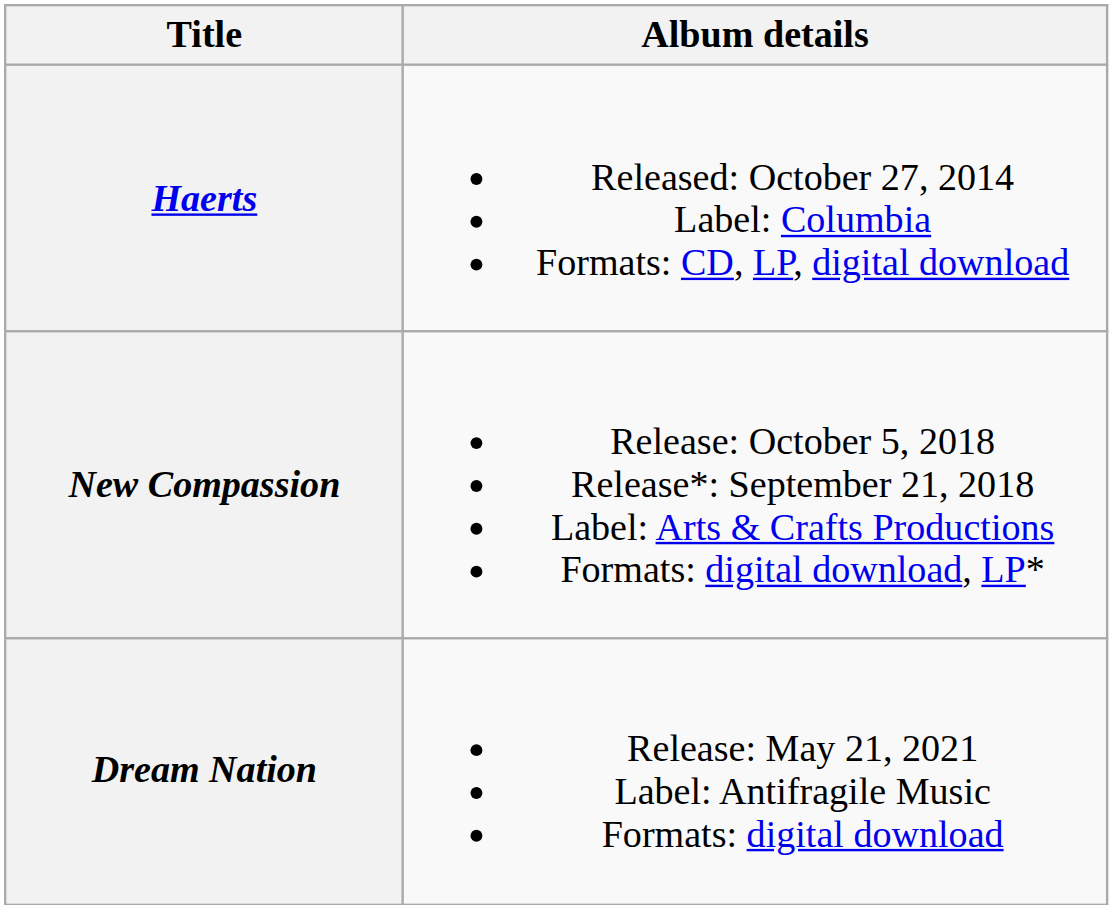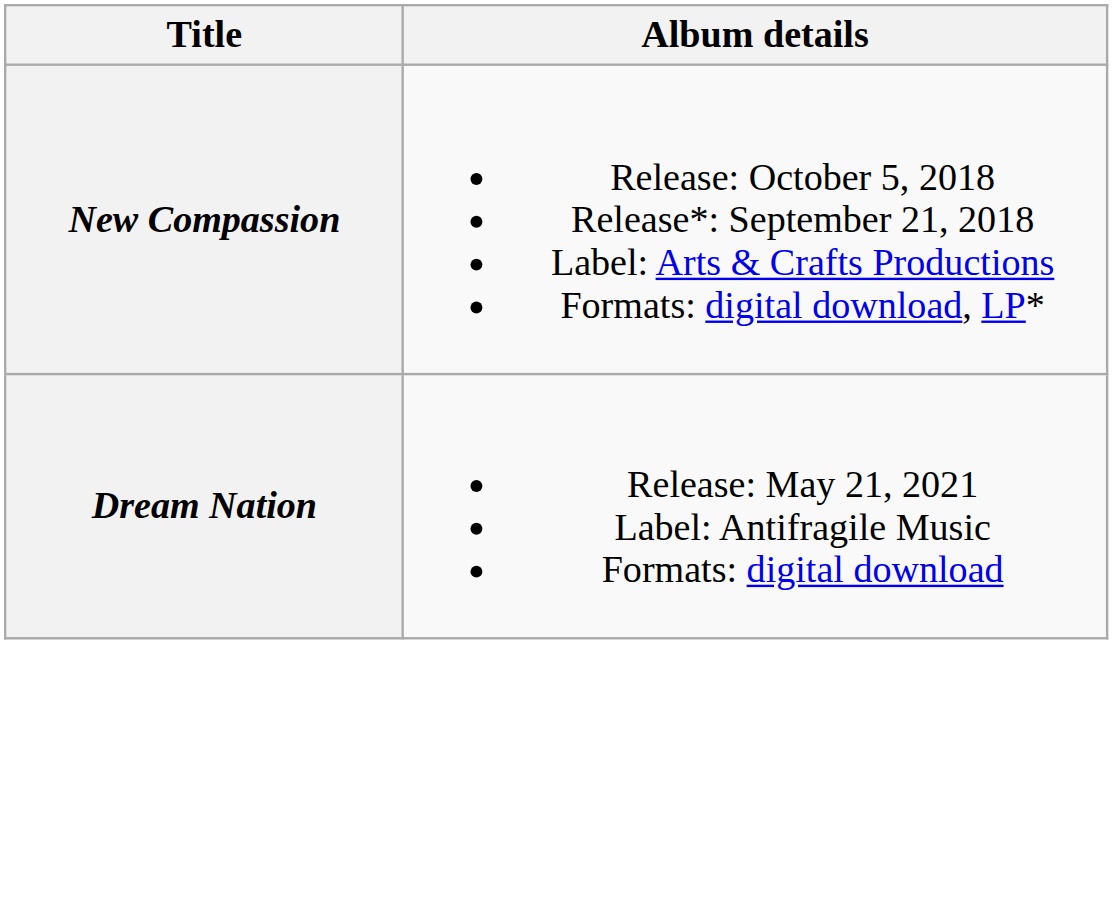- row: Haerts | Released: October 27, 2014 Label: Columbia Formats: CD, LP, digital download
